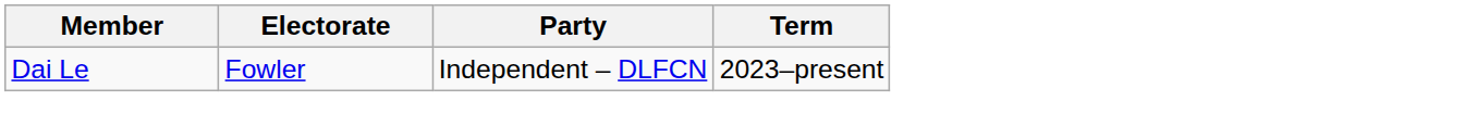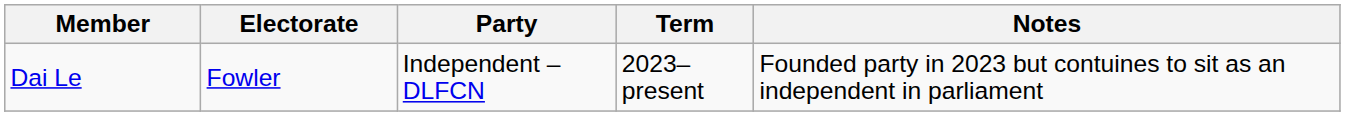+ column: Notes | Founded party in 2023 but contuines to sit as an independent in parliament
